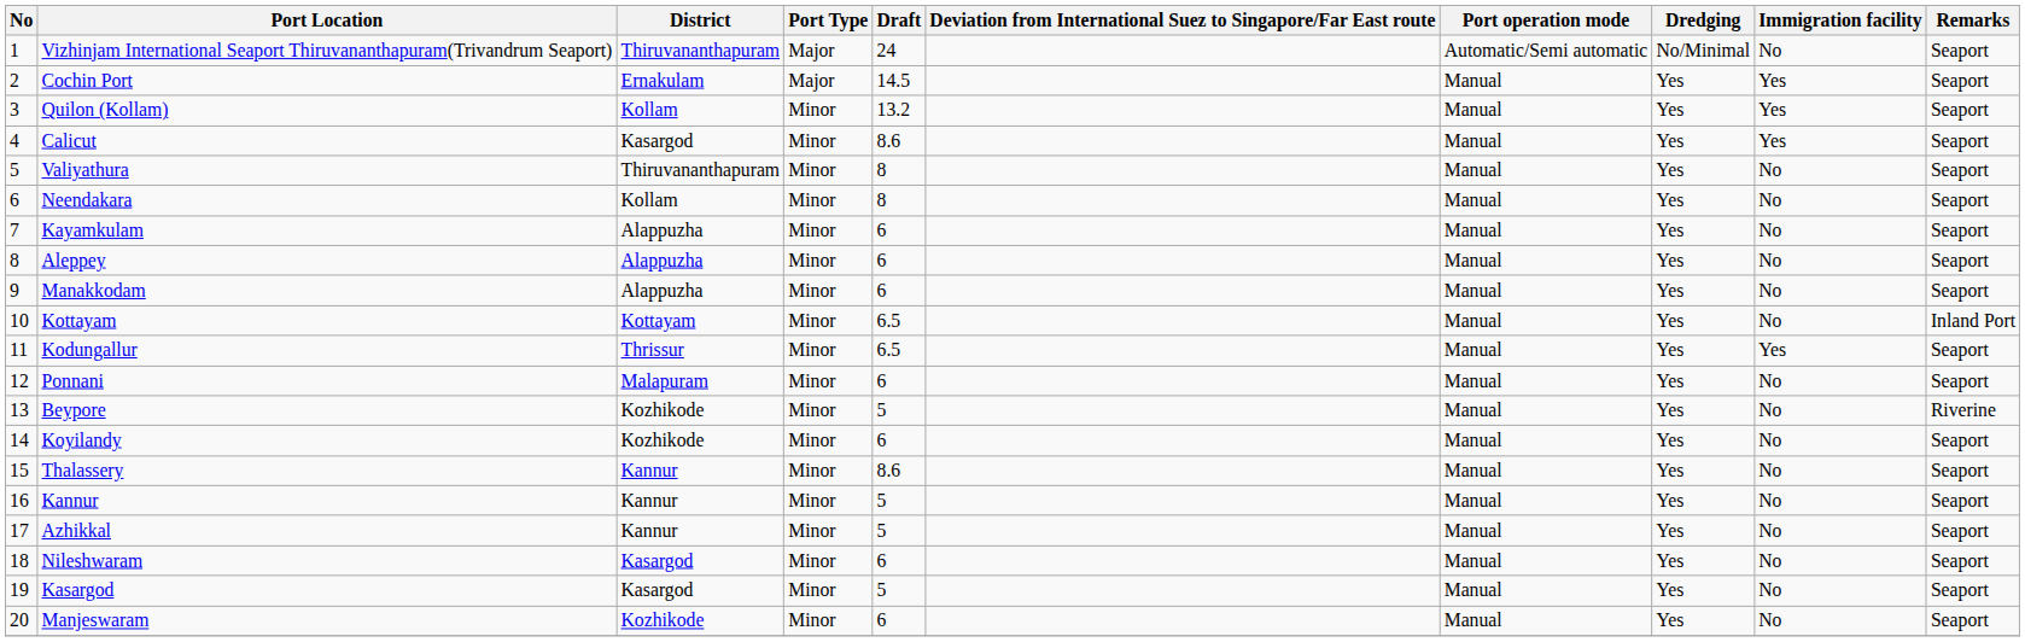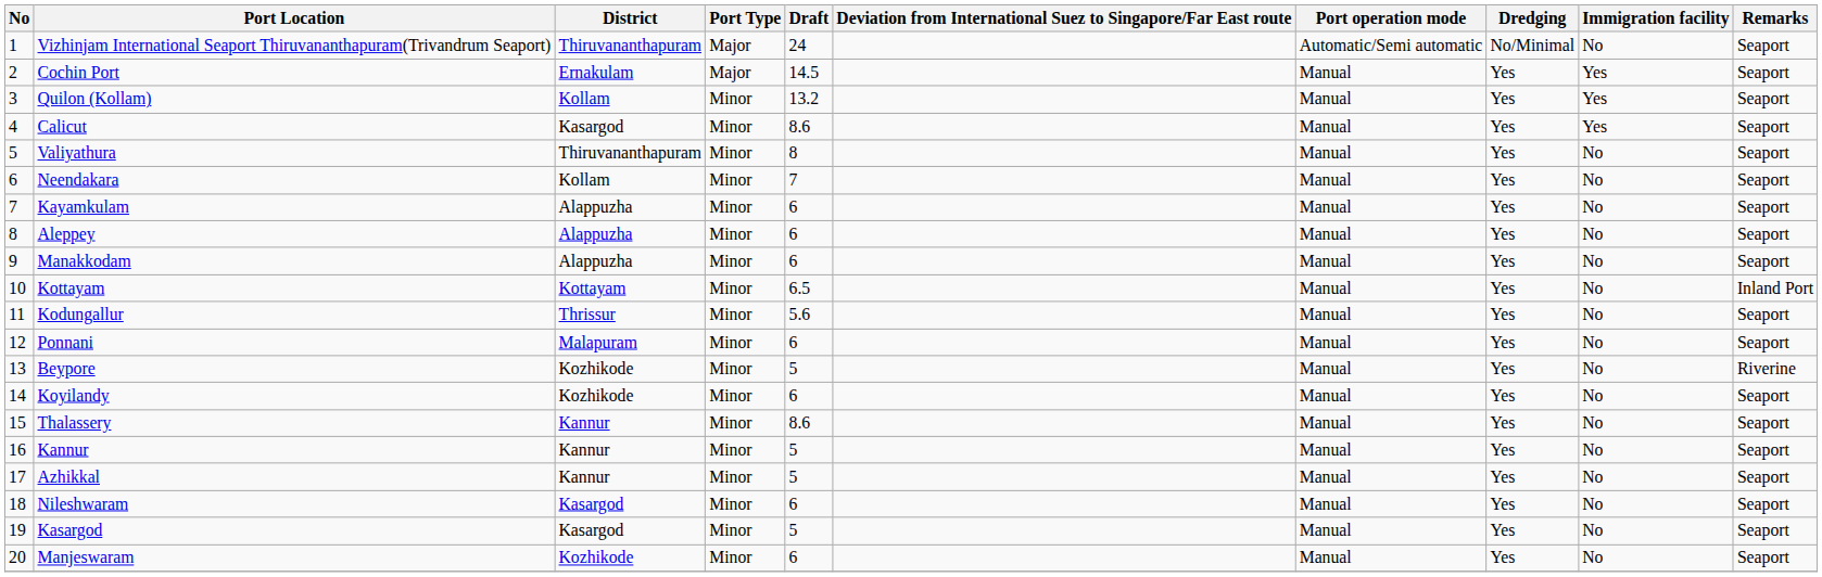Neendakara | Draft: 8 -> 7
Kodungallur | Draft: 6.5 -> 5.6
Kodungallur | Immigration facility: Yes -> No
